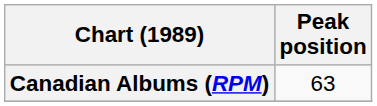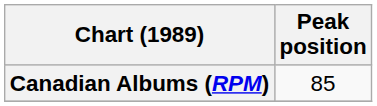Canadian Albums (RPM) | Peak position: 63 -> 85
